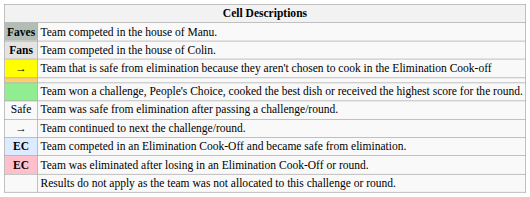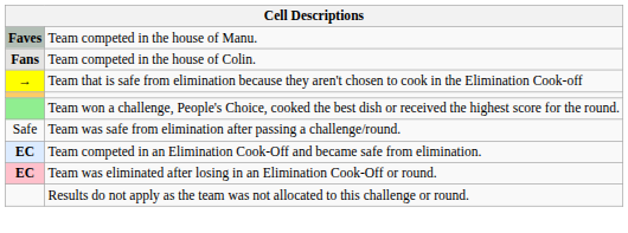- row: → | Team continued to next the challenge/round.
